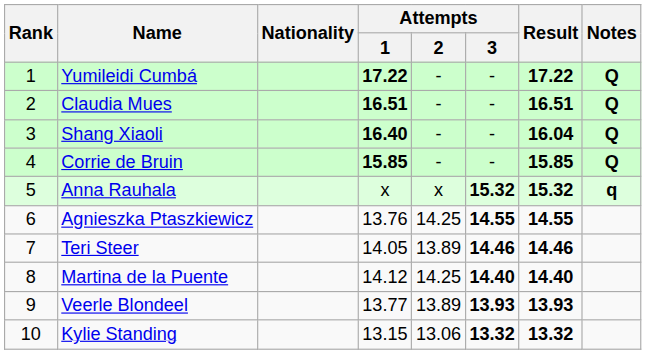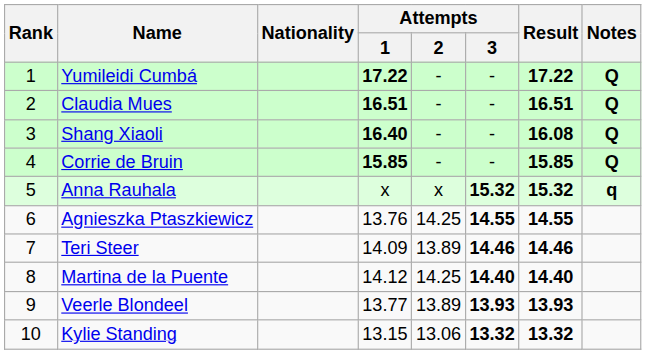Shang Xiaoli | Result: 16.04 -> 16.08
Teri Steer | Attempts / 1: 14.05 -> 14.09
